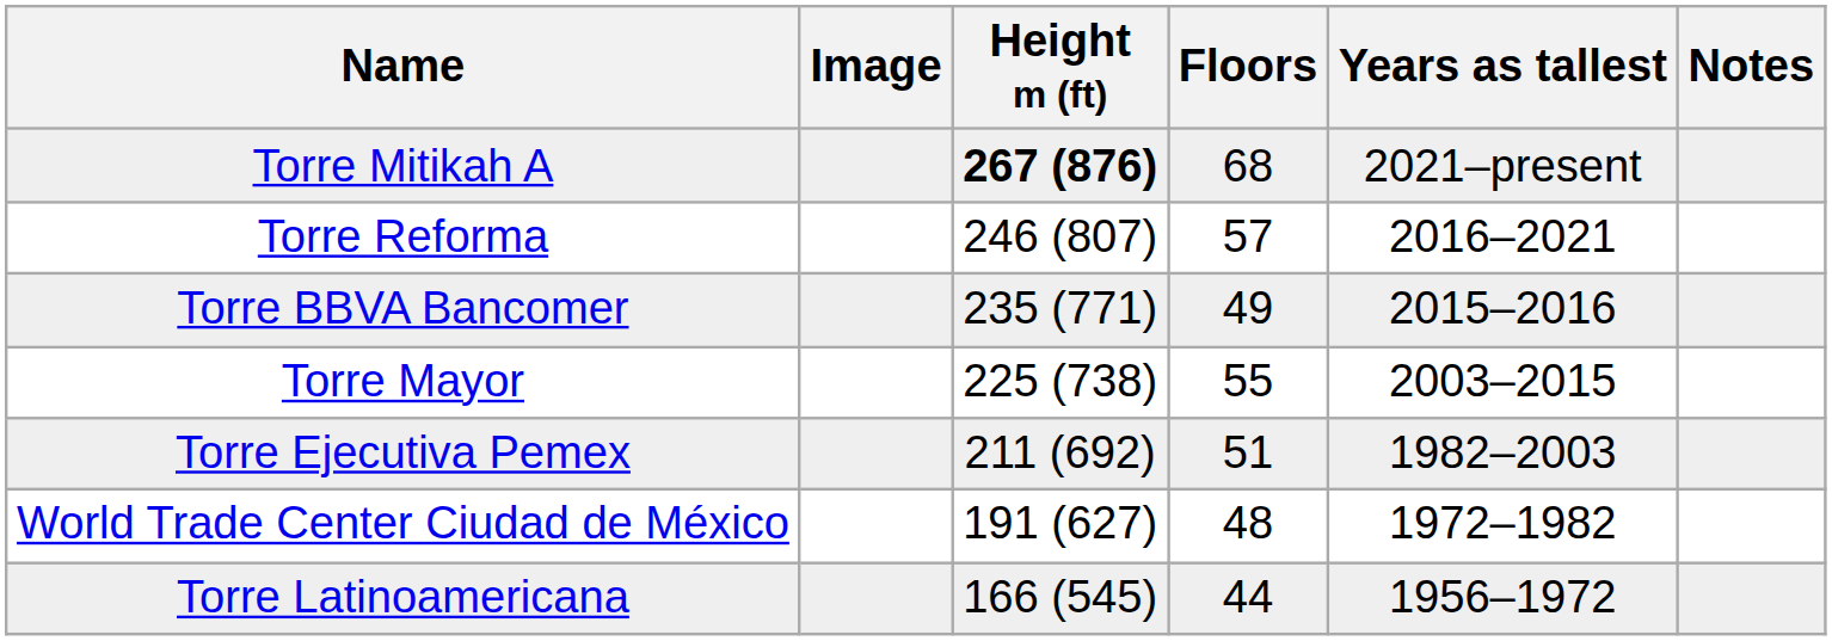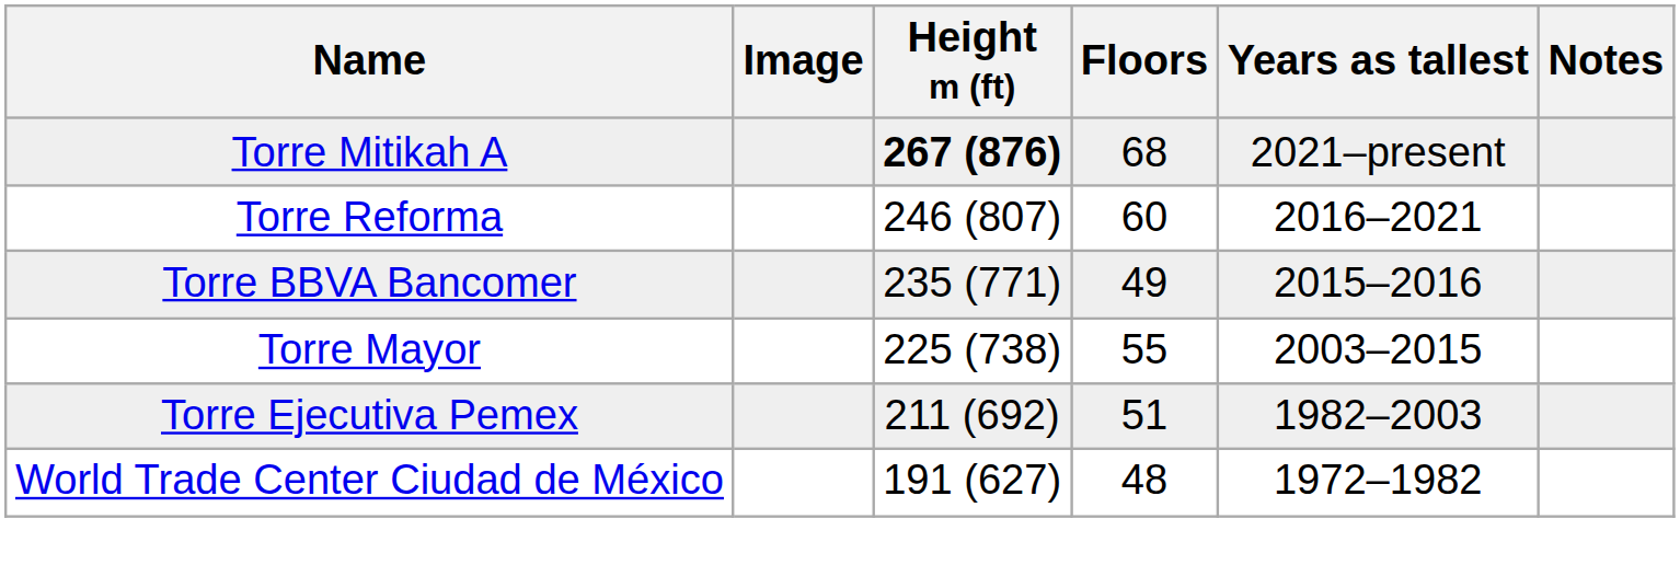Torre Reforma | Floors: 57 -> 60
- row: Torre Latinoamericana | 166 (545) | 44 | 1956–1972
